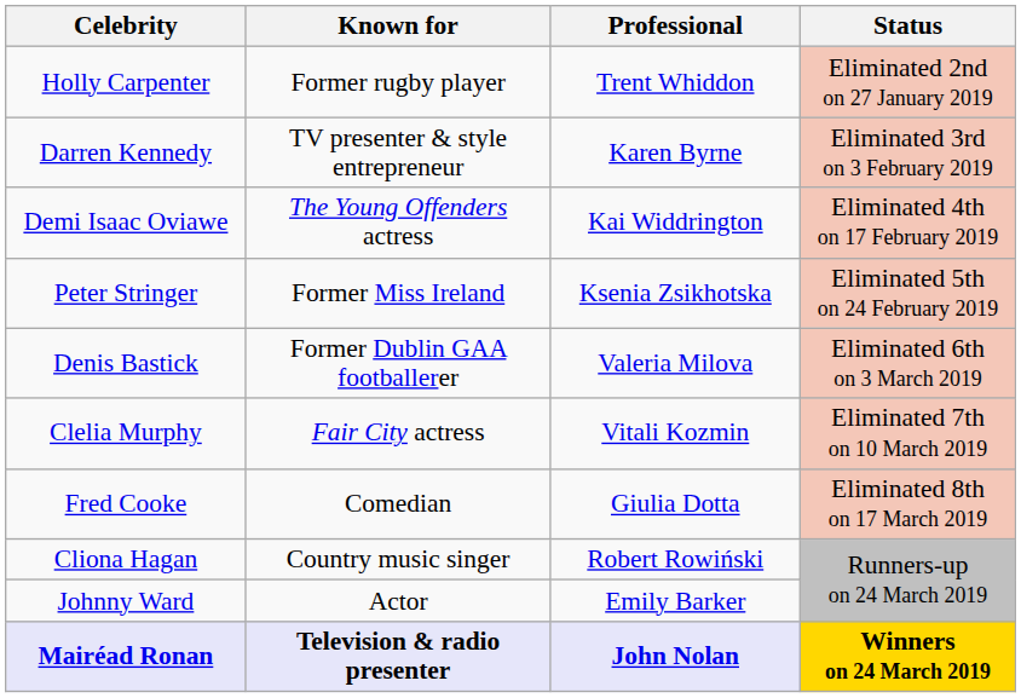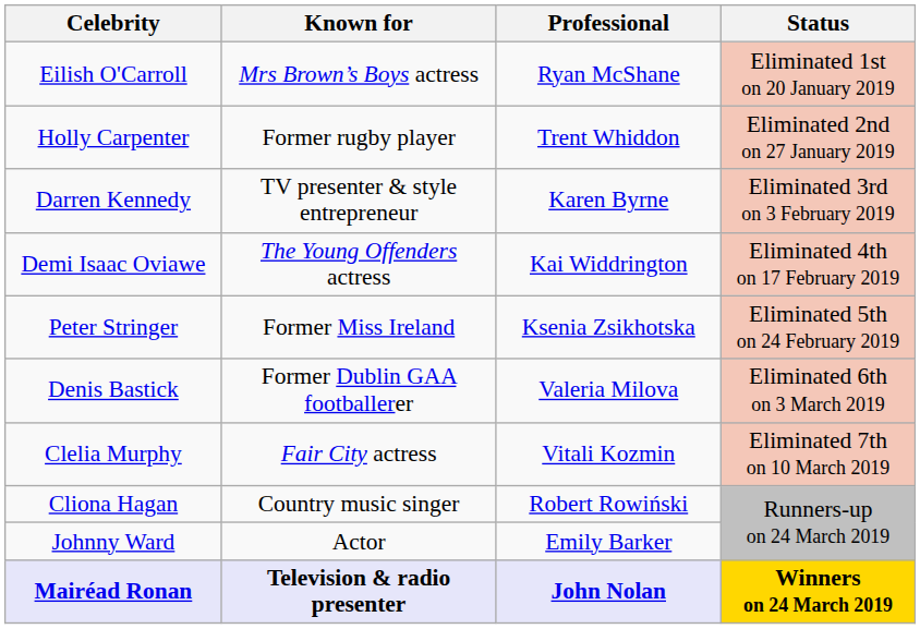+ row: Eilish O'Carroll | Mrs Brown’s Boys actress | Ryan McShane | Eliminated 1st on 20 January 2019
- row: Fred Cooke | Comedian | Giulia Dotta | Eliminated 8th on 17 March 2019
